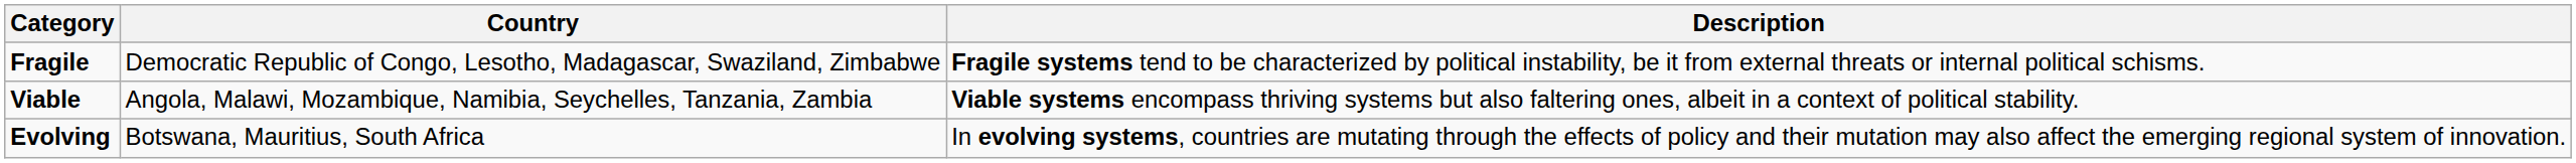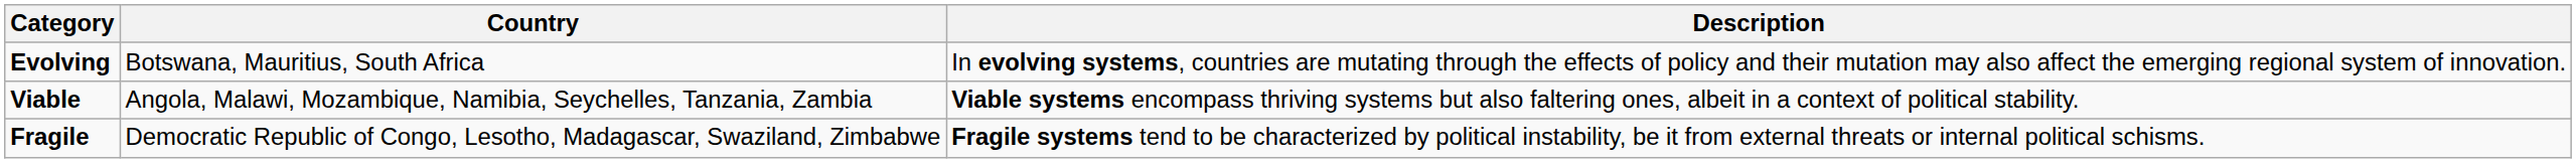rows swapped: Fragile <-> Evolving
